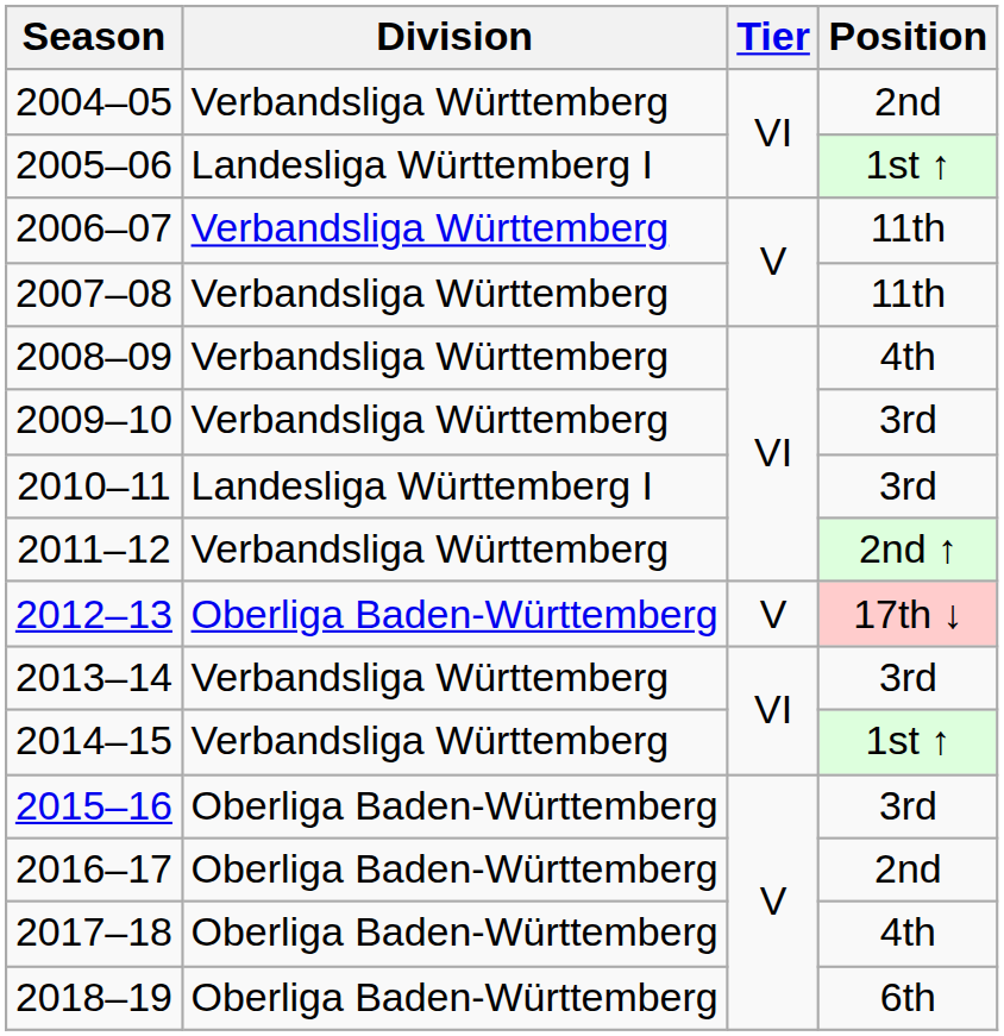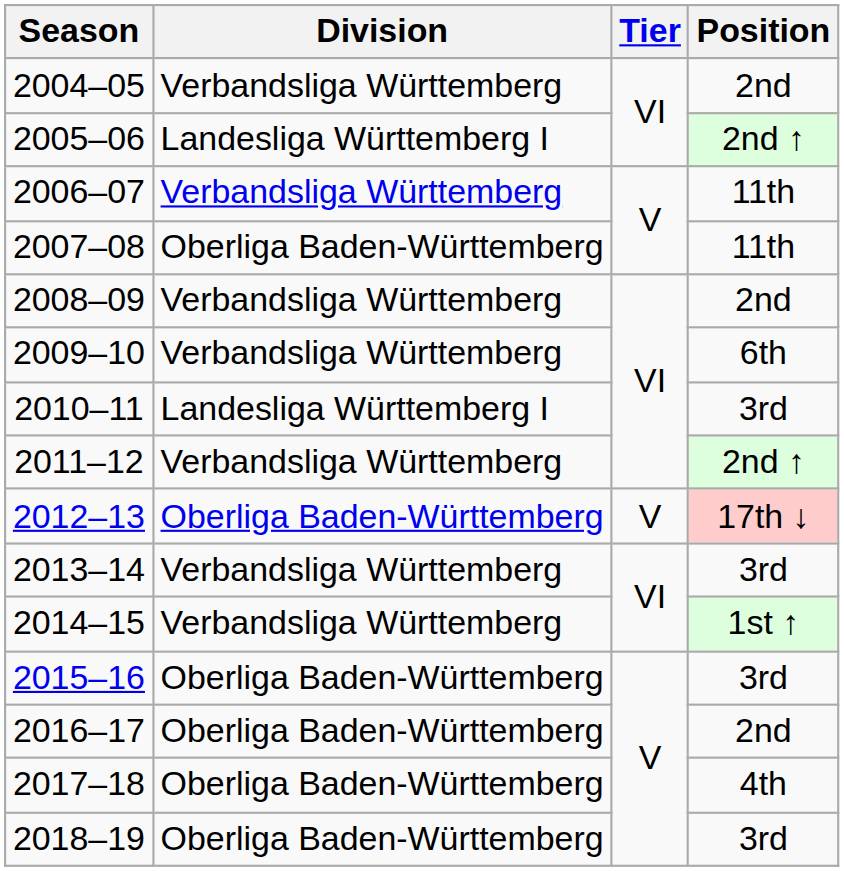2005–06 | Position: 1st ↑ -> 2nd ↑
2007–08 | Division: Verbandsliga Württemberg -> Oberliga Baden-Württemberg
2008–09 | Position: 4th -> 2nd
2009–10 | Position: 3rd -> 6th
2018–19 | Position: 6th -> 3rd
